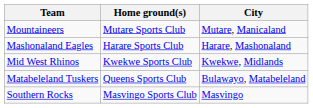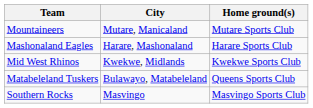columns swapped: City <-> Home ground(s)
